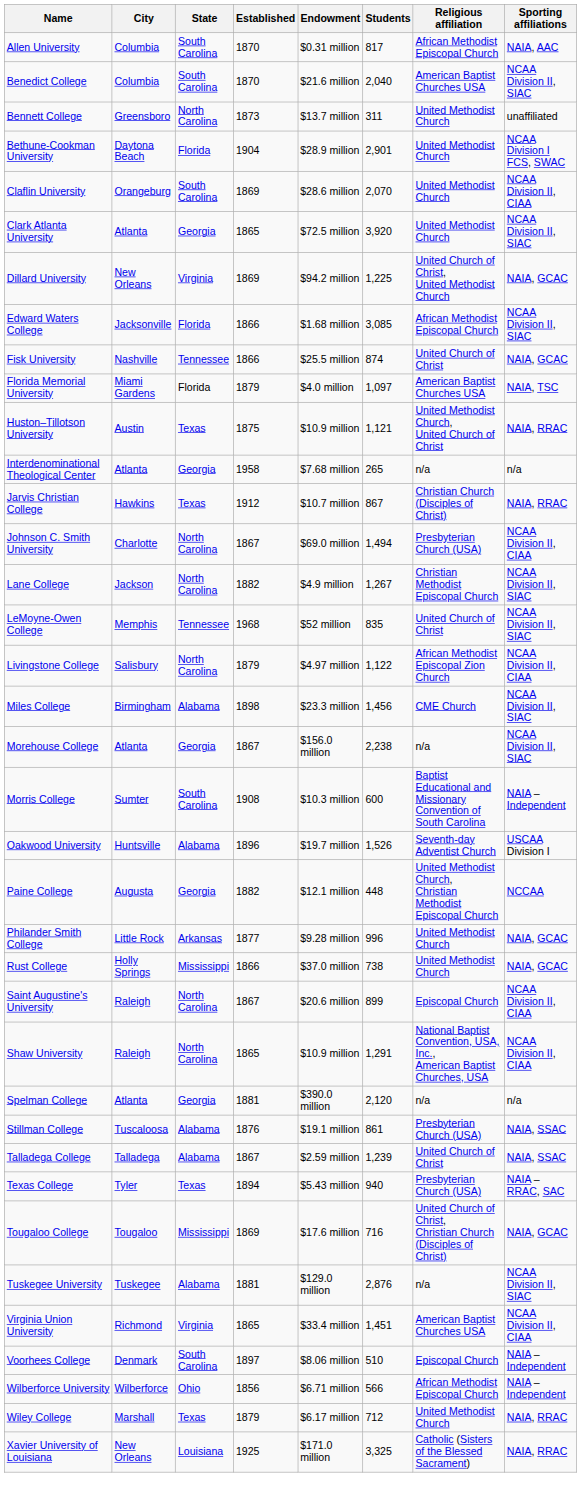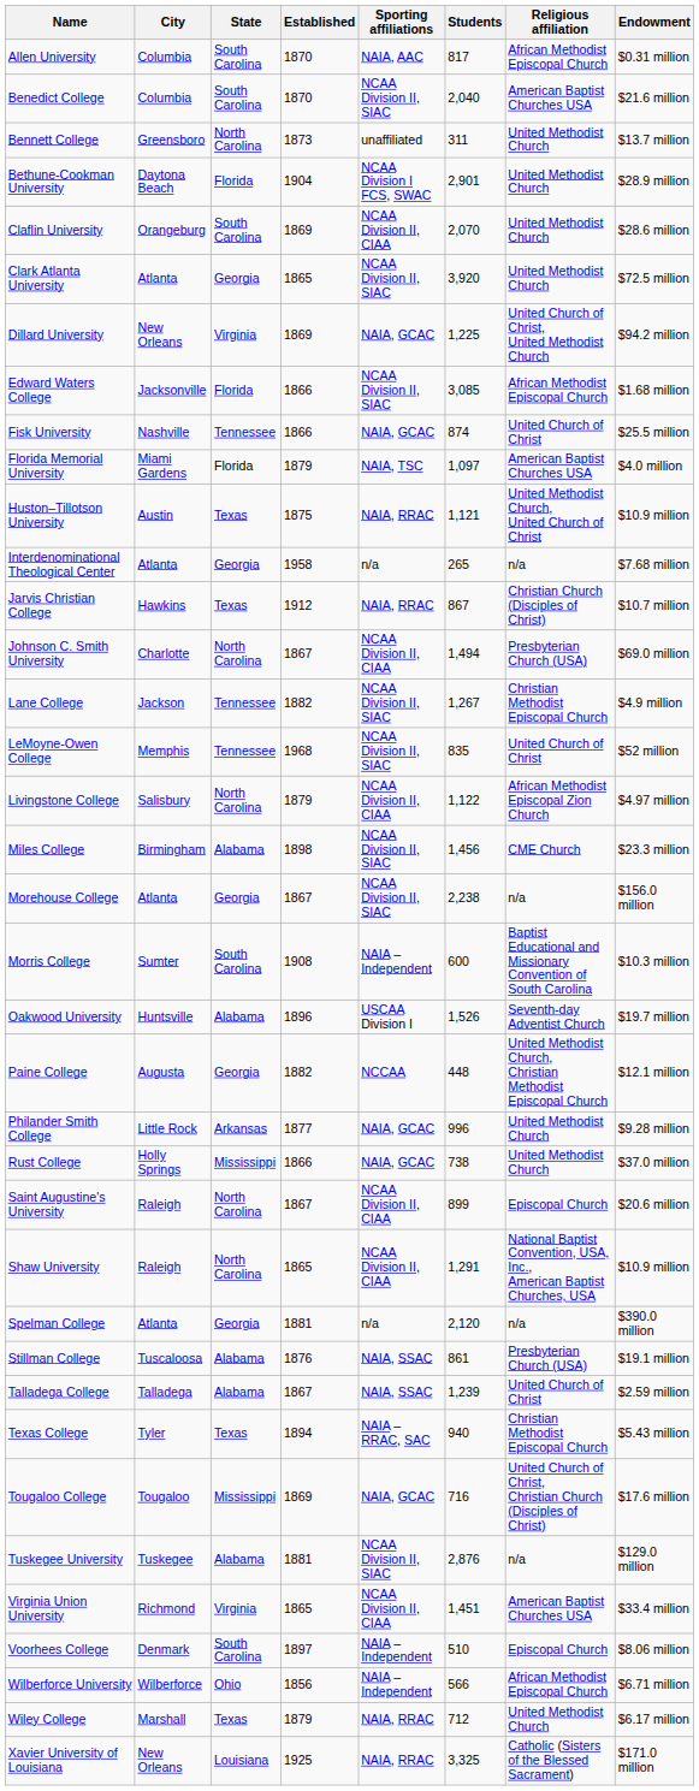columns swapped: Endowment <-> Sporting affiliations
Lane College | State: North Carolina -> Tennessee
Texas College | Religious affiliation: Presbyterian Church (USA) -> Christian Methodist Episcopal Church
